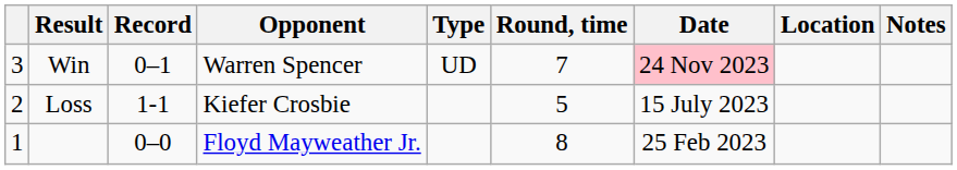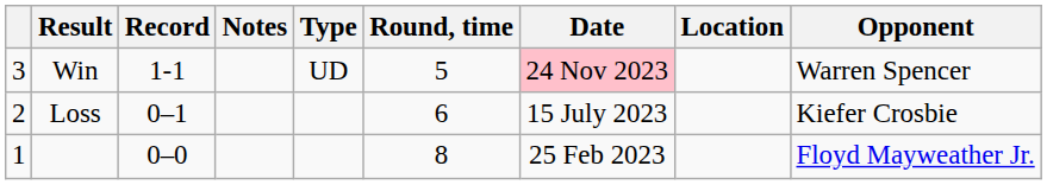columns swapped: Opponent <-> Notes
Win | Record: 0–1 -> 1-1
Win | Round, time: 7 -> 5
Loss | Record: 1-1 -> 0–1
Loss | Round, time: 5 -> 6
